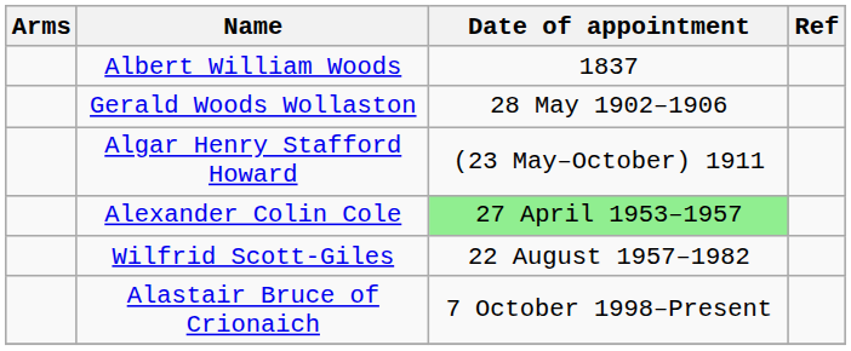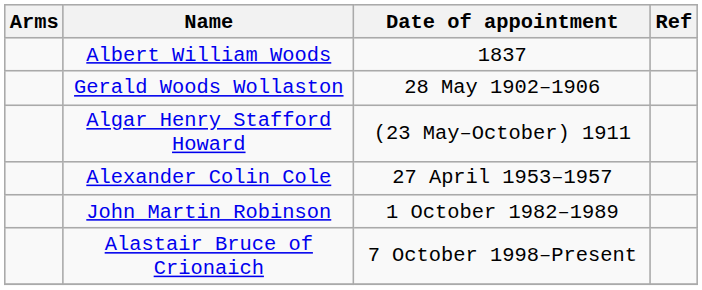Alexander Colin Cole | Date of appointment: lightgreen background -> no background
- row: Wilfrid Scott-Giles | 22 August 1957–1982
+ row: John Martin Robinson | 1 October 1982–1989
